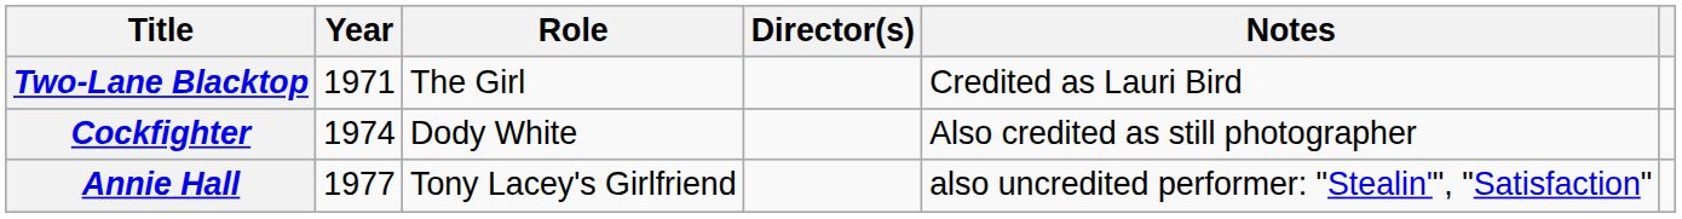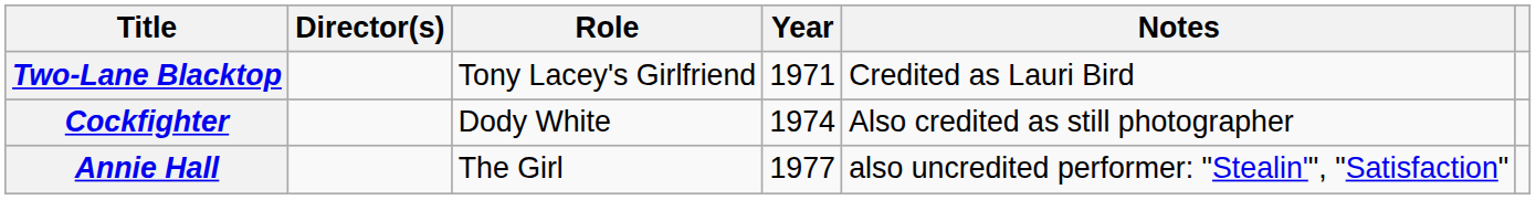columns swapped: Year <-> Director(s)
Two-Lane Blacktop | Role: The Girl -> Tony Lacey's Girlfriend
Annie Hall | Role: Tony Lacey's Girlfriend -> The Girl
